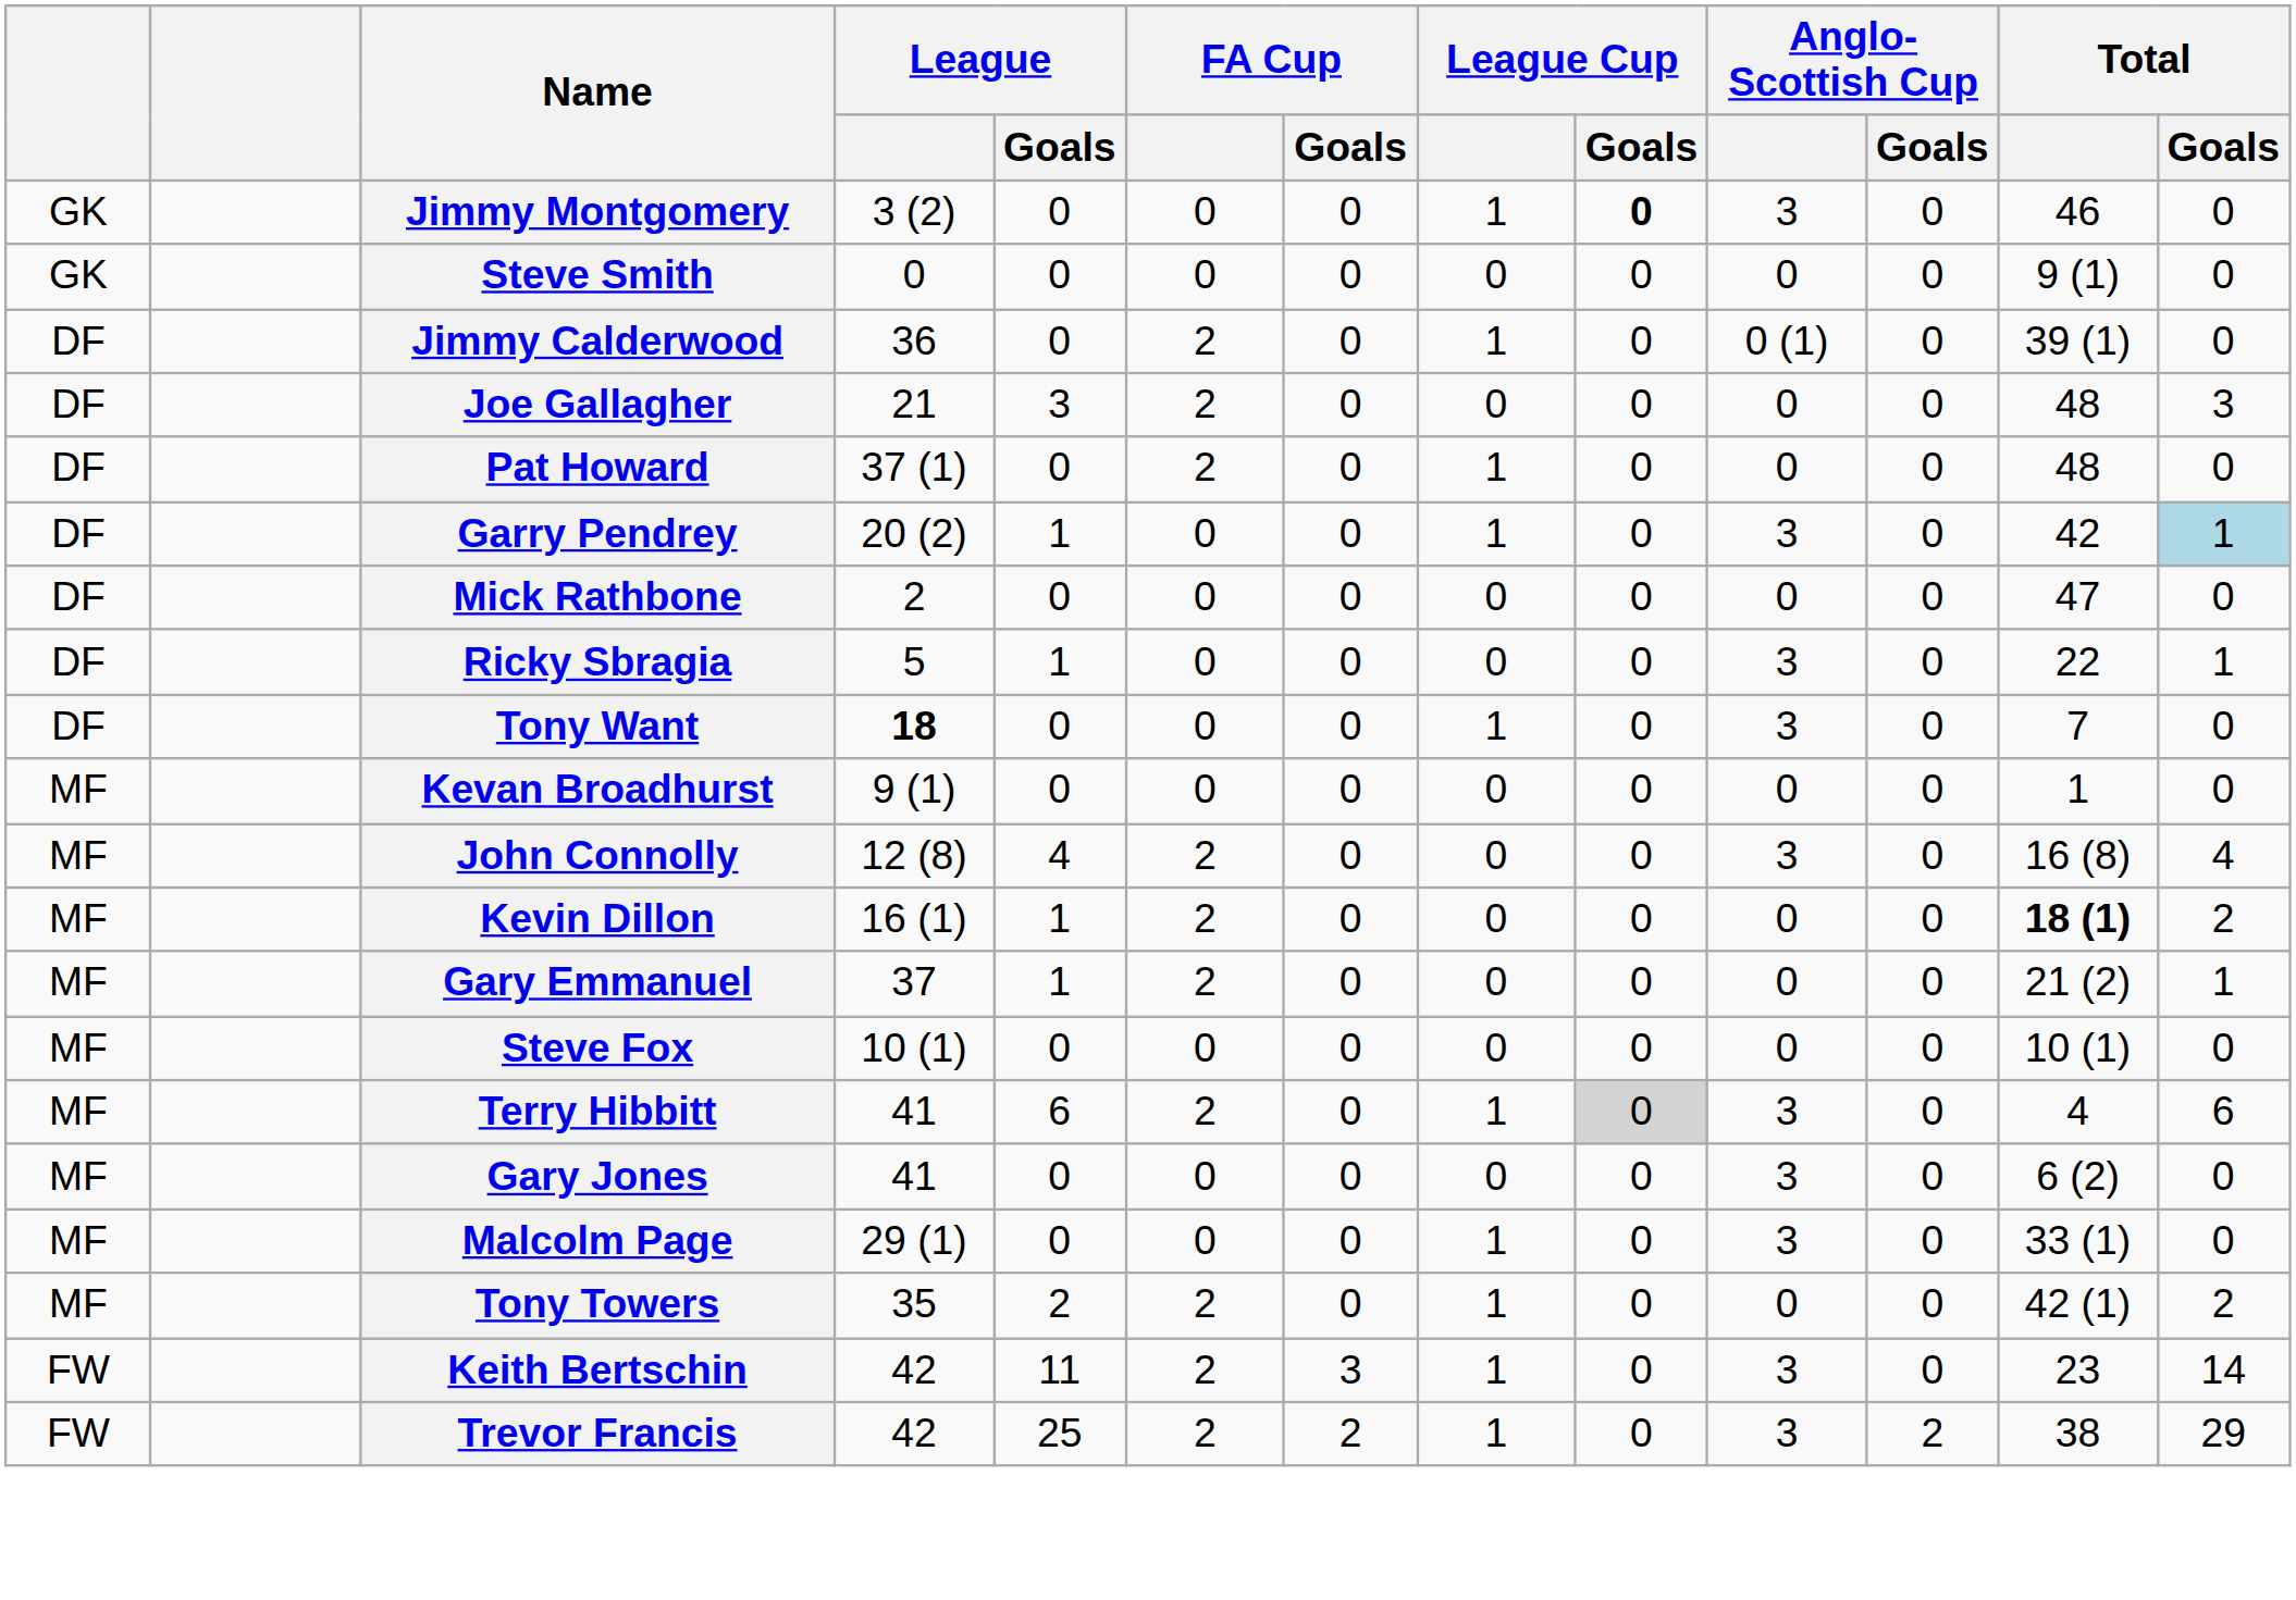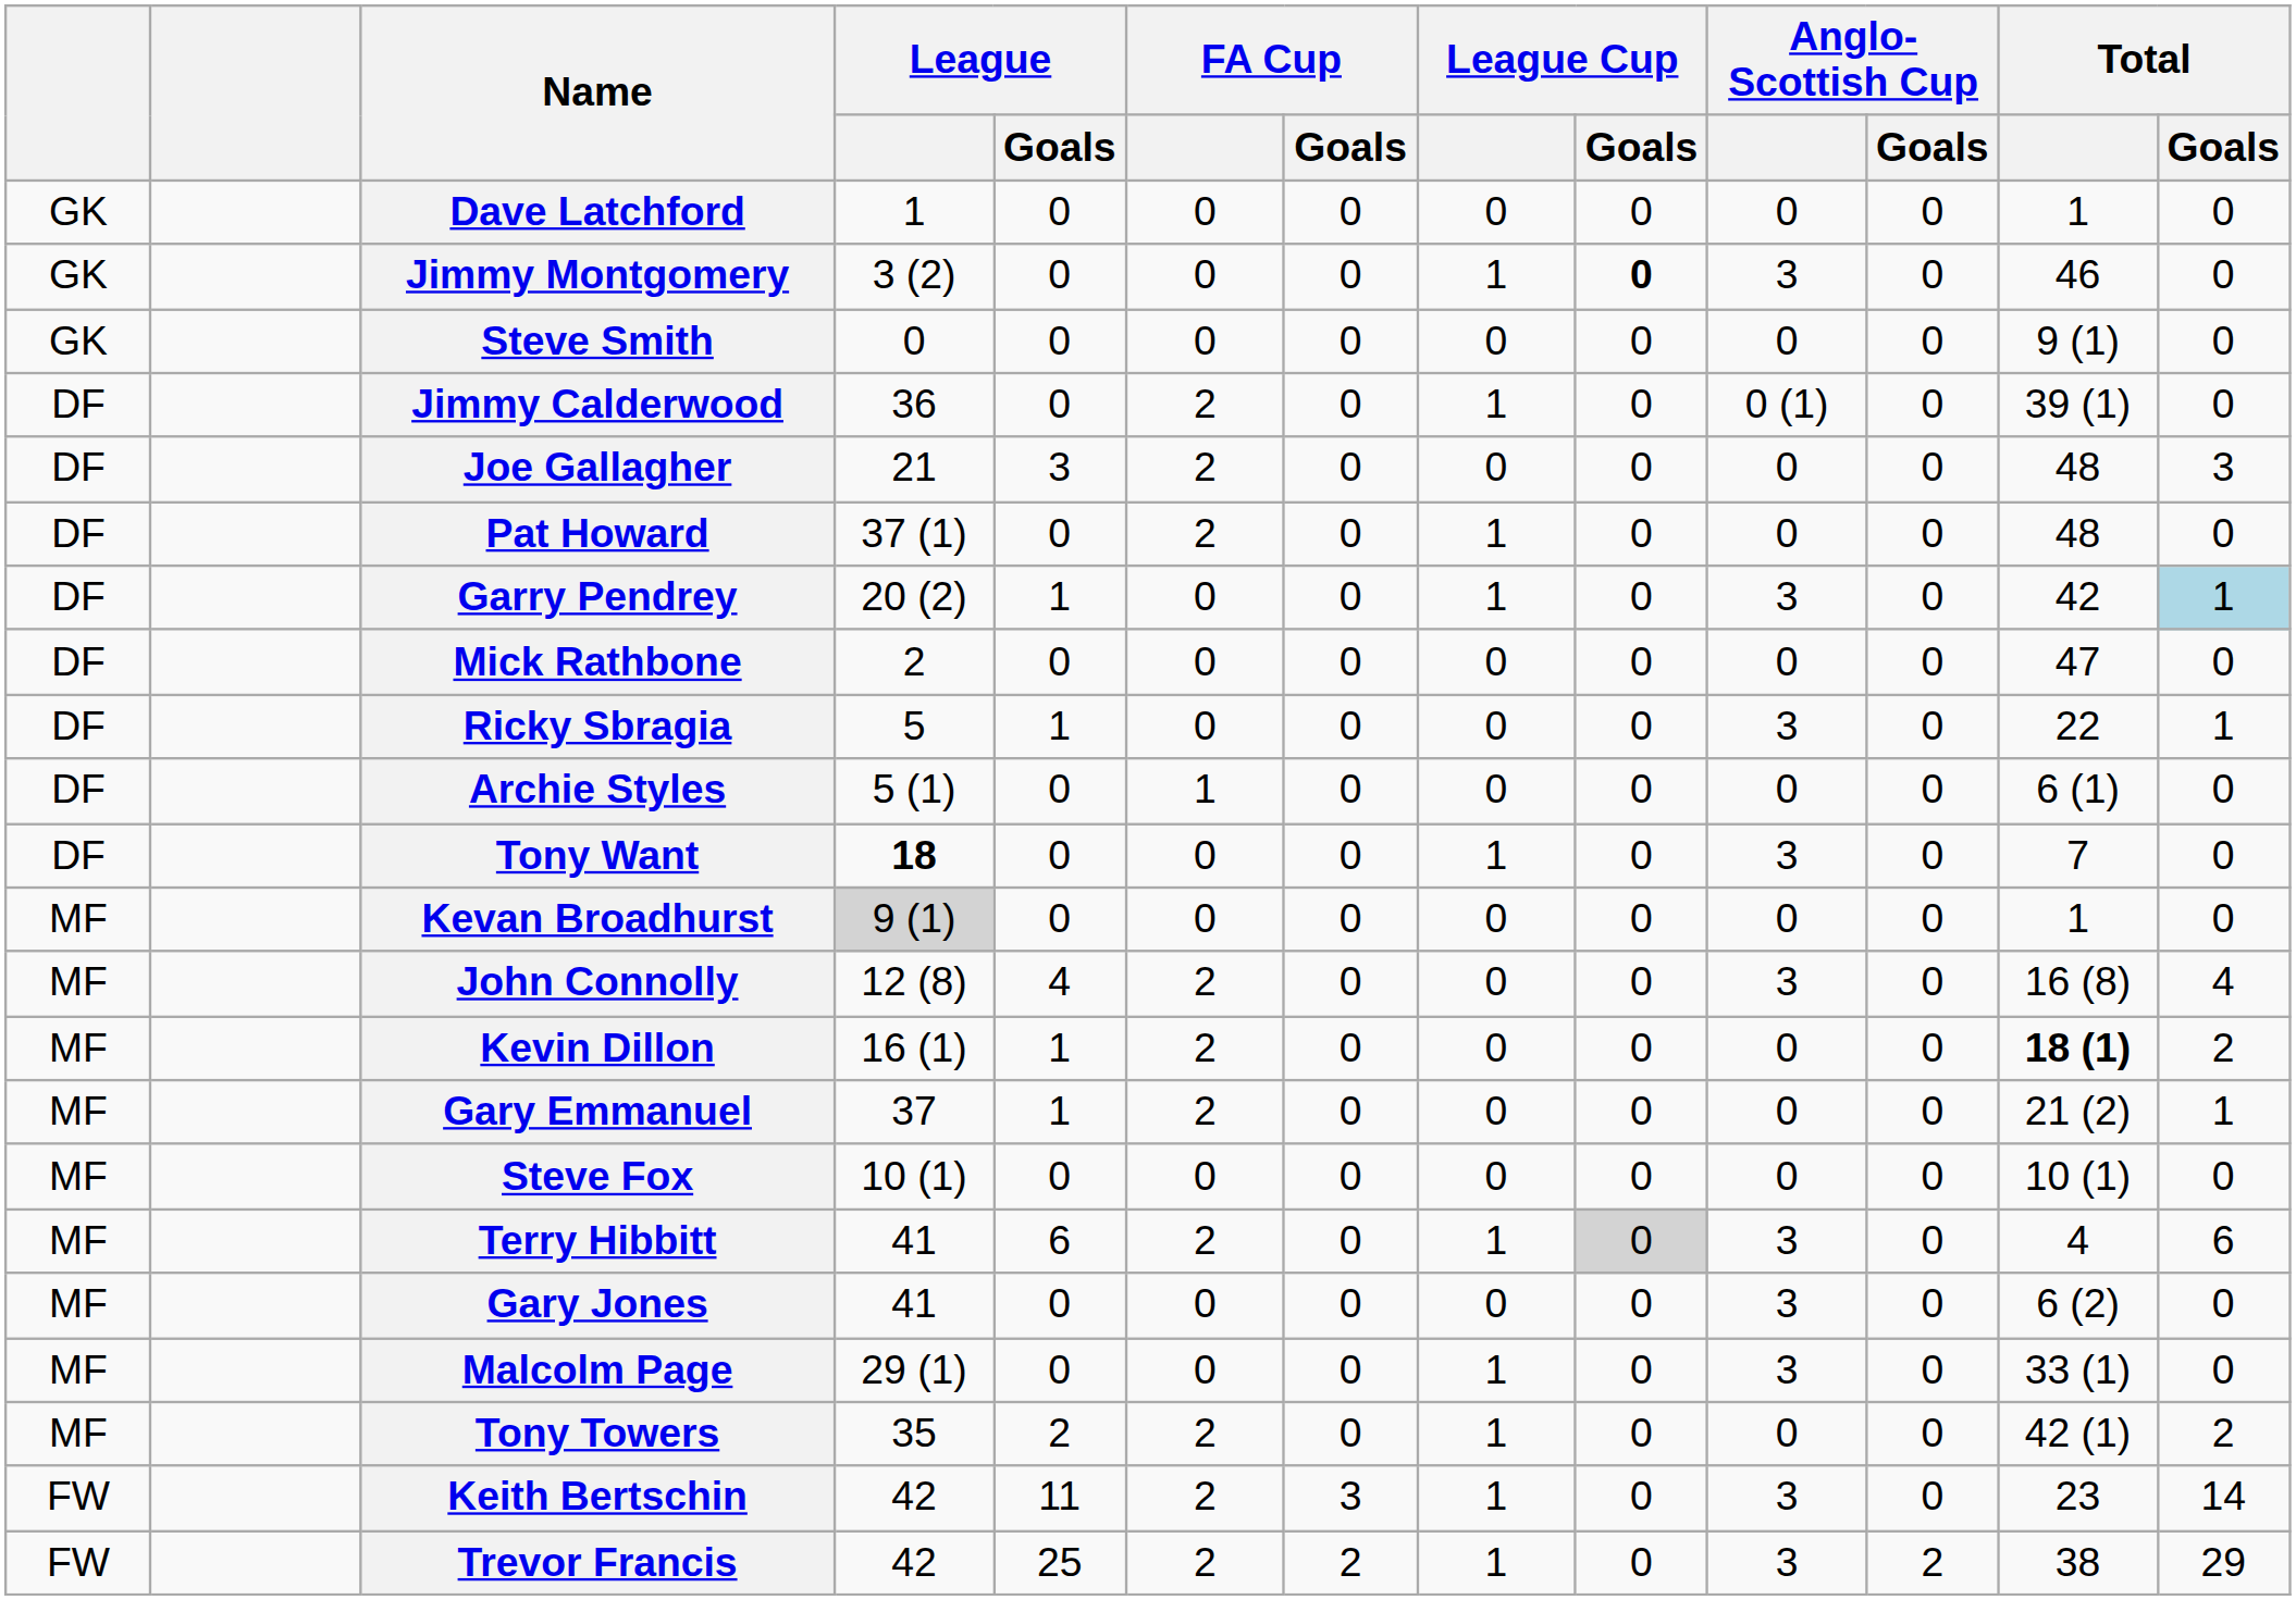+ row: GK | Dave Latchford | 1 | 0 | 0 | 0 | 0 | 0 | 0 | 0 | 1 | 0
+ row: DF | Archie Styles | 5 (1) | 0 | 1 | 0 | 0 | 0 | 0 | 0 | 6 (1) | 0
Kevan Broadhurst | League: no background -> lightgrey background
